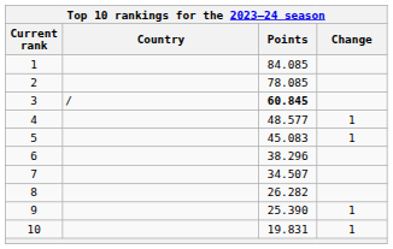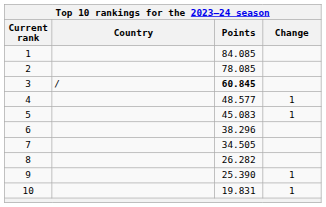7 | Points: 34.507 -> 34.505
